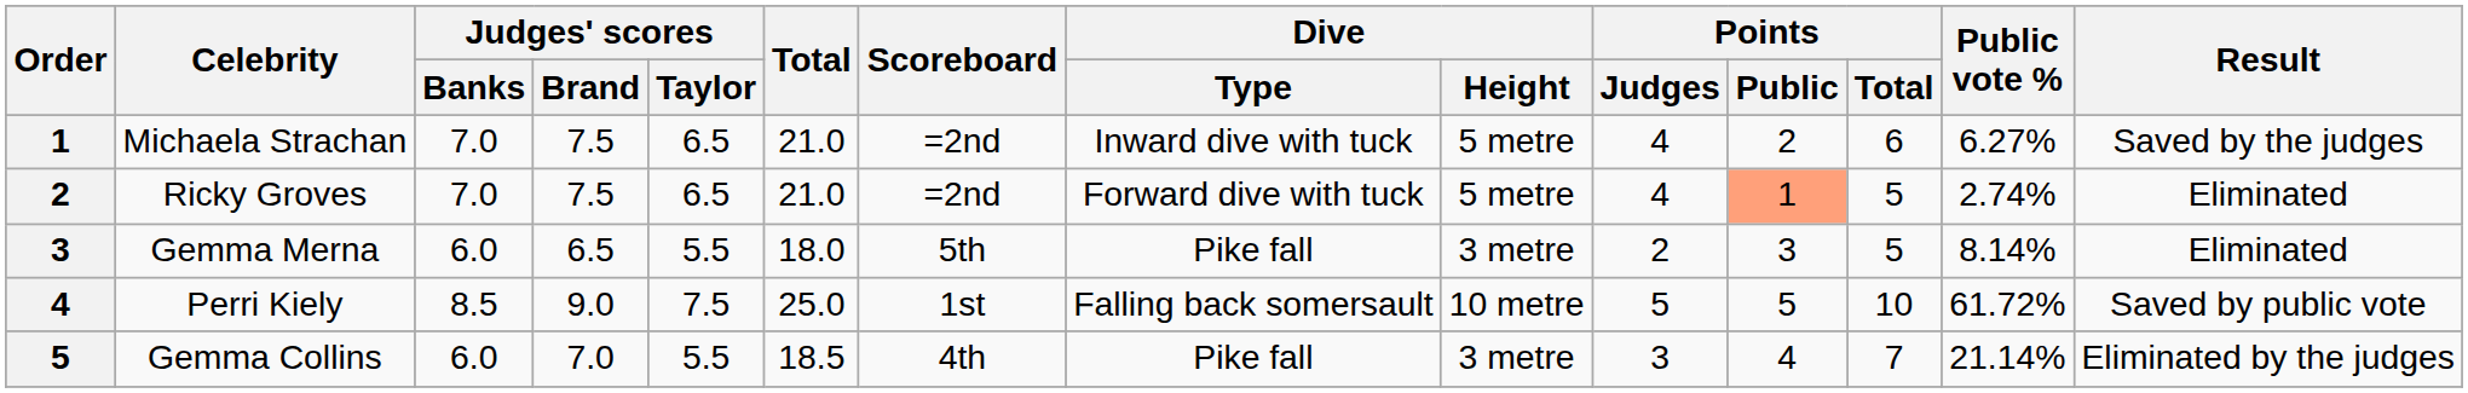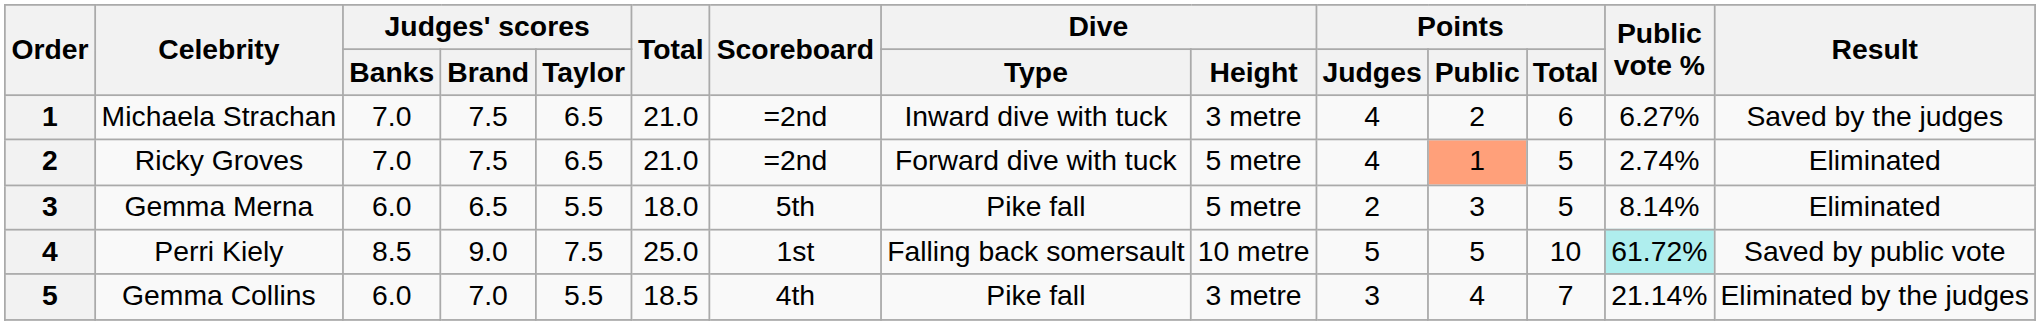Michaela Strachan | Dive / Height: 5 metre -> 3 metre
Gemma Merna | Dive / Height: 3 metre -> 5 metre
Perri Kiely | Public vote %: no background -> paleturquoise background
